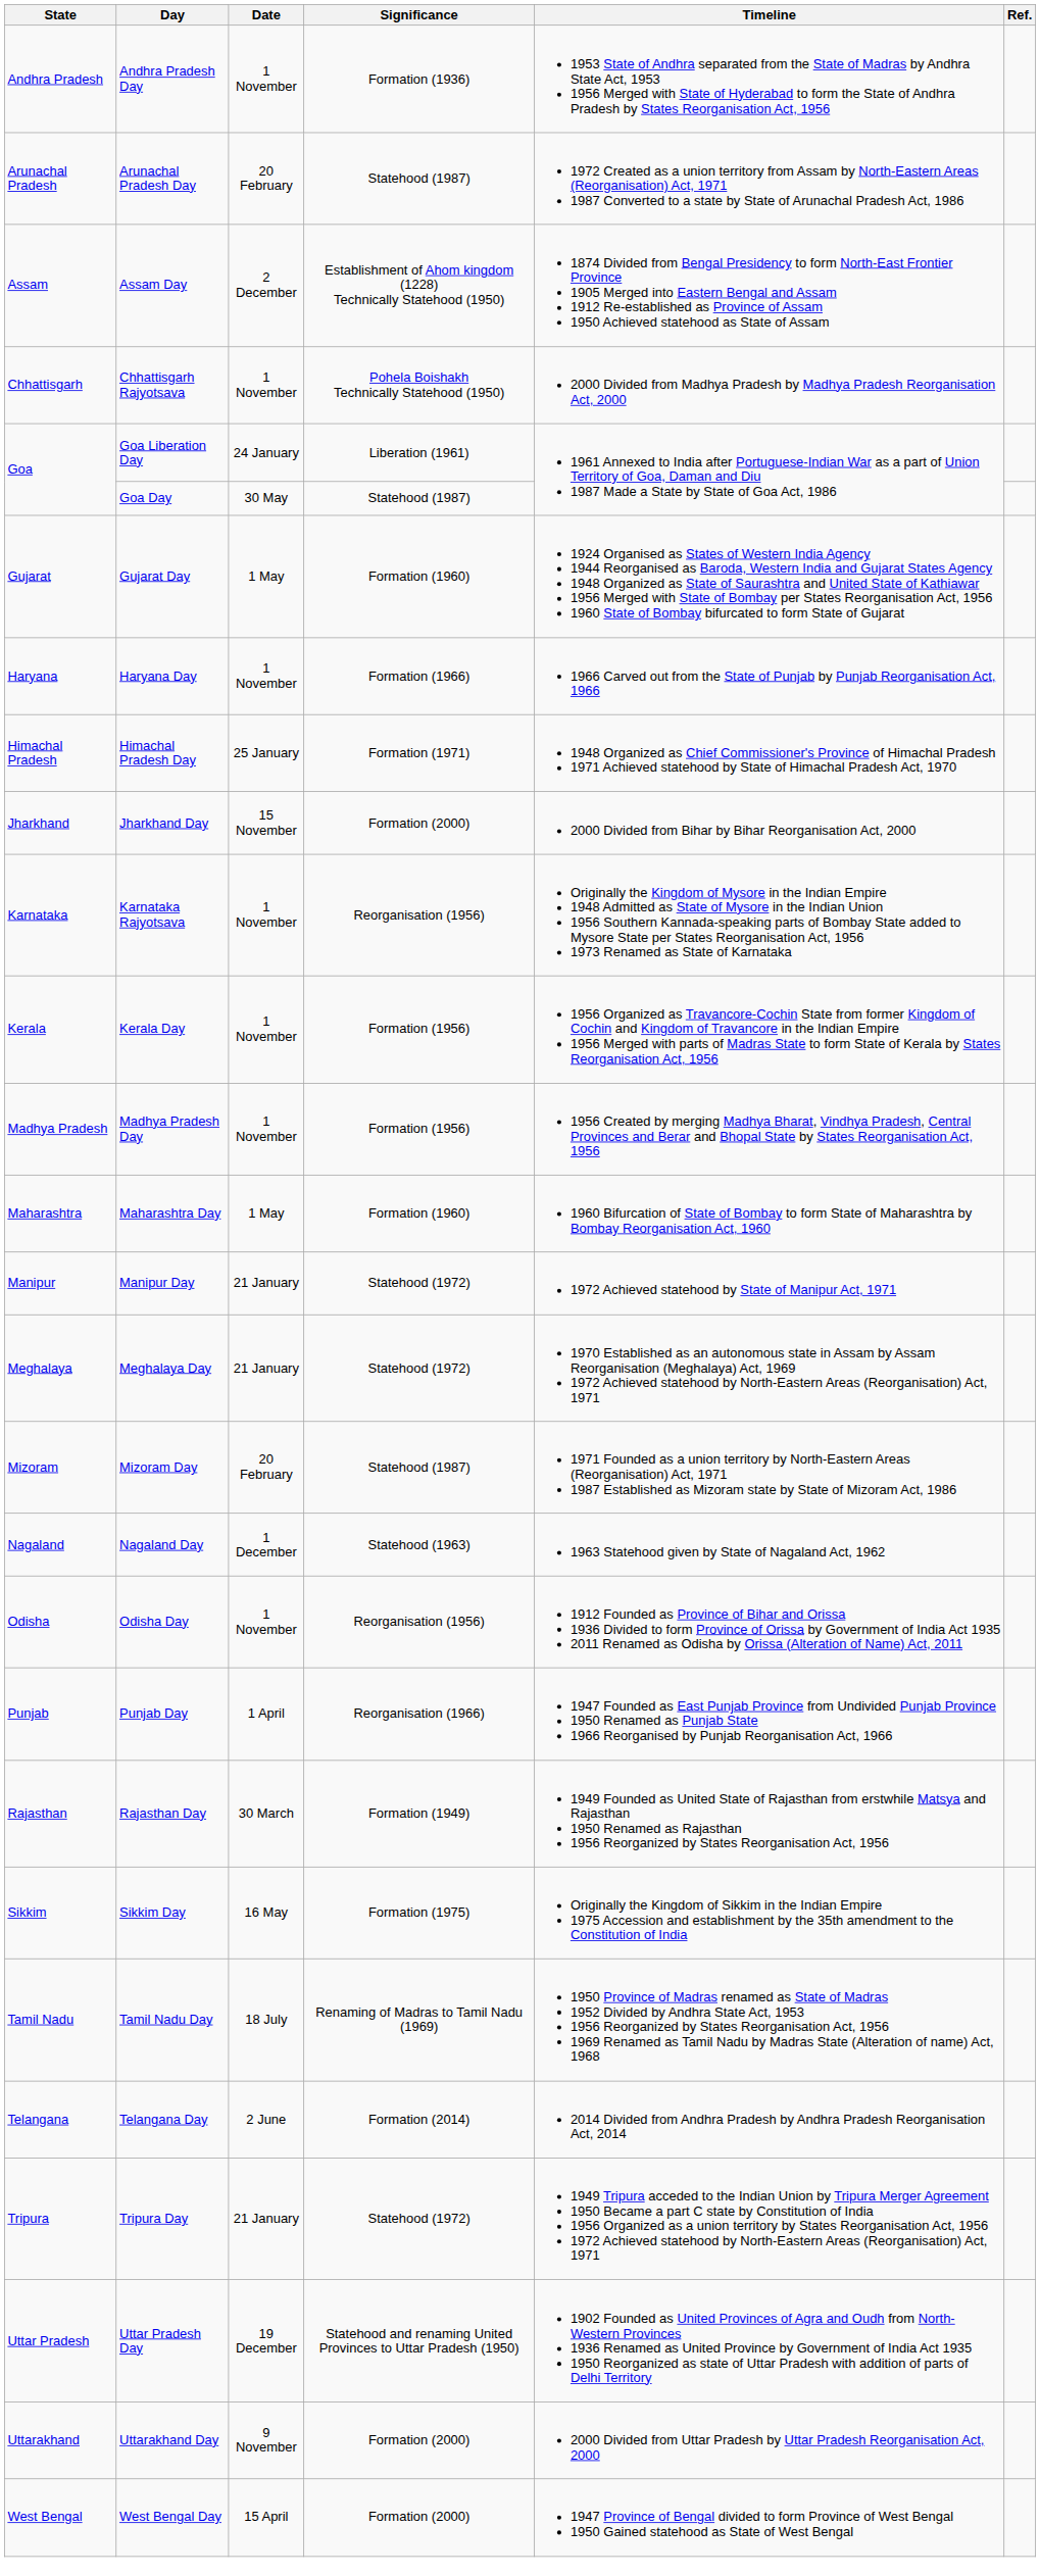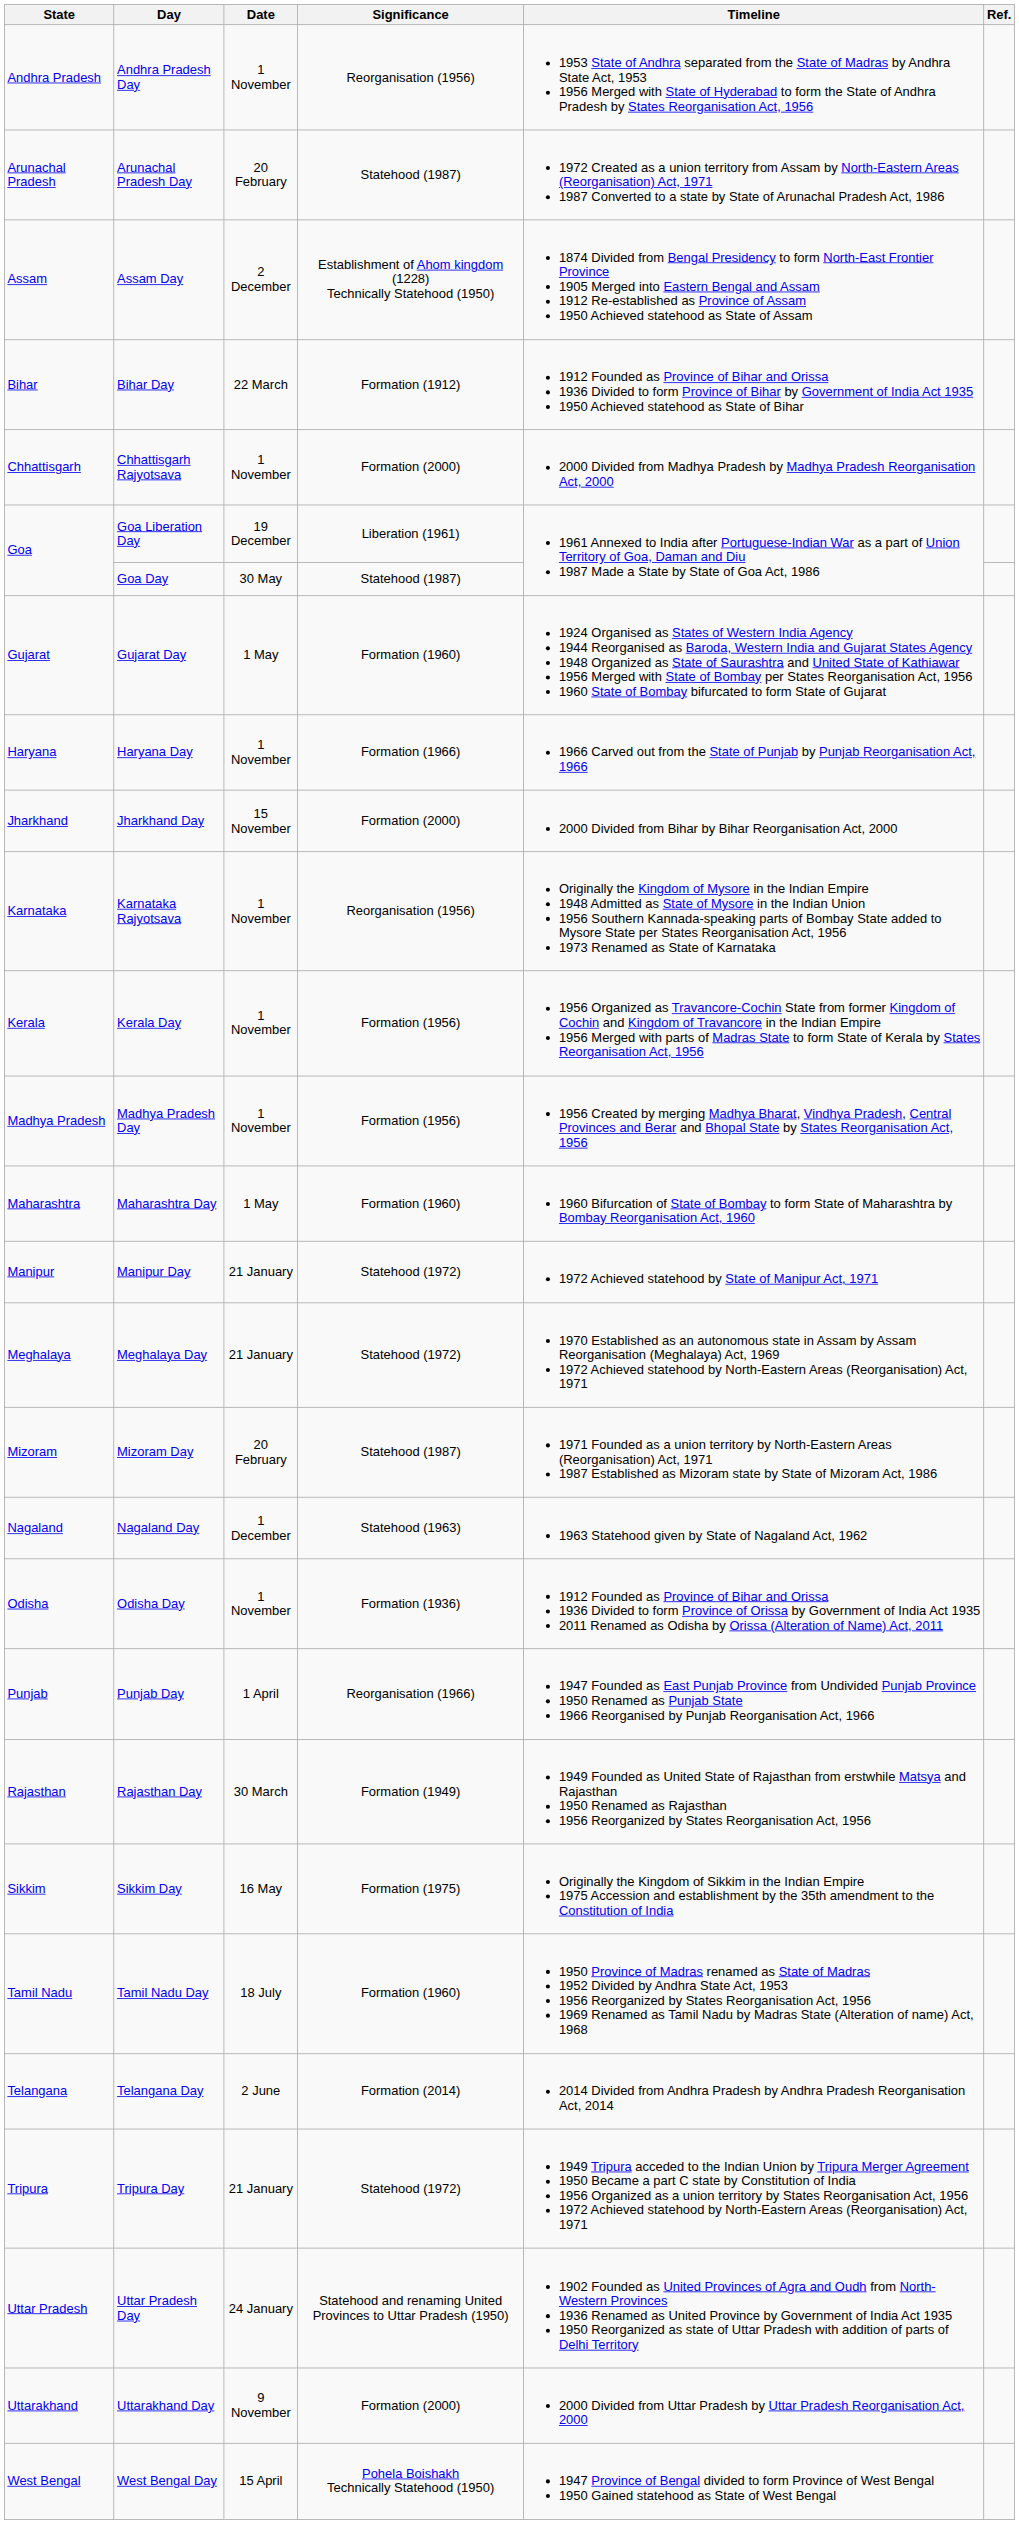Andhra Pradesh Day | Significance: Formation (1936) -> Reorganisation (1956)
+ row: Bihar | Bihar Day | 22 March | Formation (1912) | 1912 Founded as Province of Bihar and Orissa 1936 Divided to form Province of Bihar by Government of India Act 1935 1950 Achieved statehood as State of Bihar
Chhattisgarh Rajyotsava | Significance: Pohela Boishakh Technically Statehood (1950) -> Formation (2000)
Goa Liberation Day | Date: 24 January -> 19 December
- row: Himachal Pradesh | Himachal Pradesh Day | 25 January | Formation (1971) | 1948 Organized as Chief Commissioner's Province of Himachal Pradesh 1971 Achieved statehood by State of Himachal Pradesh Act, 1970
Odisha Day | Significance: Reorganisation (1956) -> Formation (1936)
Tamil Nadu Day | Significance: Renaming of Madras to Tamil Nadu (1969) -> Formation (1960)
Uttar Pradesh Day | Date: 19 December -> 24 January
West Bengal Day | Significance: Formation (2000) -> Pohela Boishakh Technically Statehood (1950)
